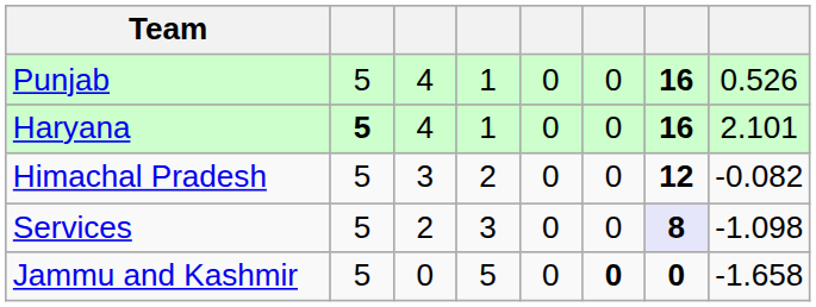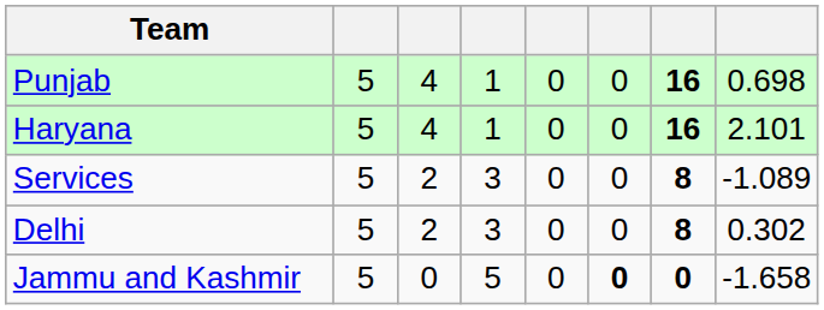Punjab | column 8: 0.526 -> 0.698
Haryana | column 2: bold -> normal
- row: Himachal Pradesh | 5 | 3 | 2 | 0 | 0 | 12 | -0.082
Services | column 7: lavender background -> no background
Services | column 8: -1.098 -> -1.089
+ row: Delhi | 5 | 2 | 3 | 0 | 0 | 8 | 0.302
